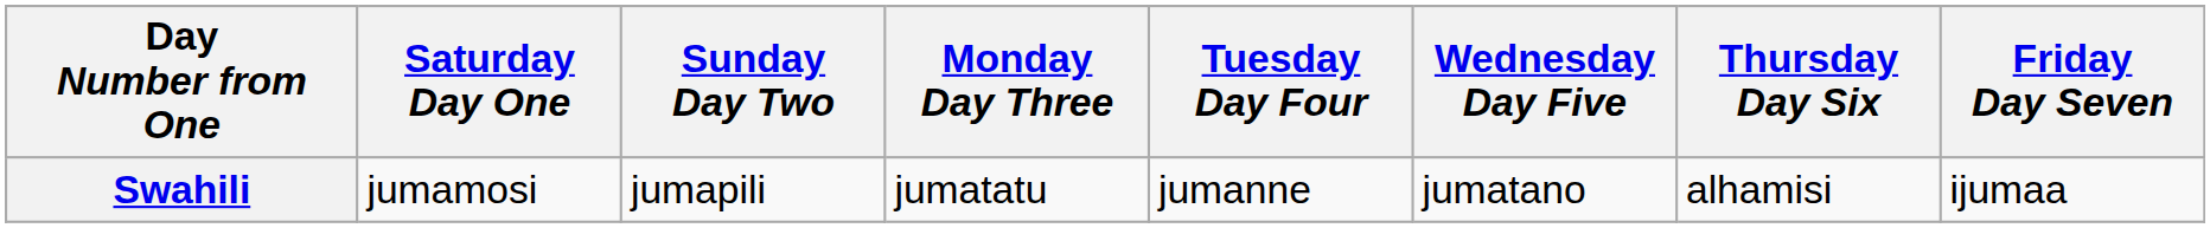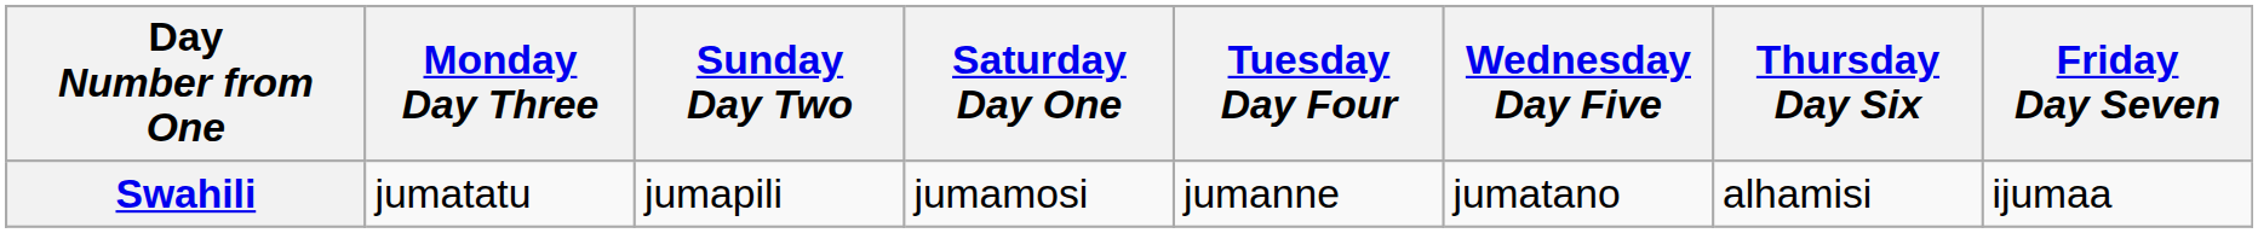columns swapped: Saturday Day One <-> Monday Day Three
